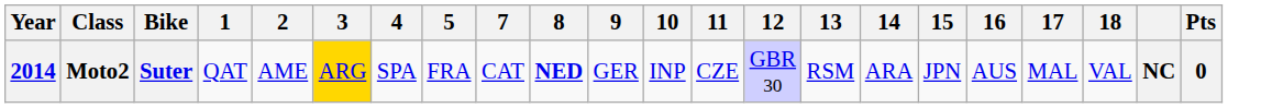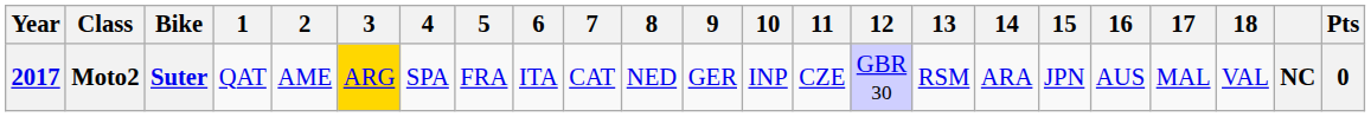+ column: 6 | ITA
Moto2 | Year: 2014 -> 2017
Moto2 | 8: bold -> normal
